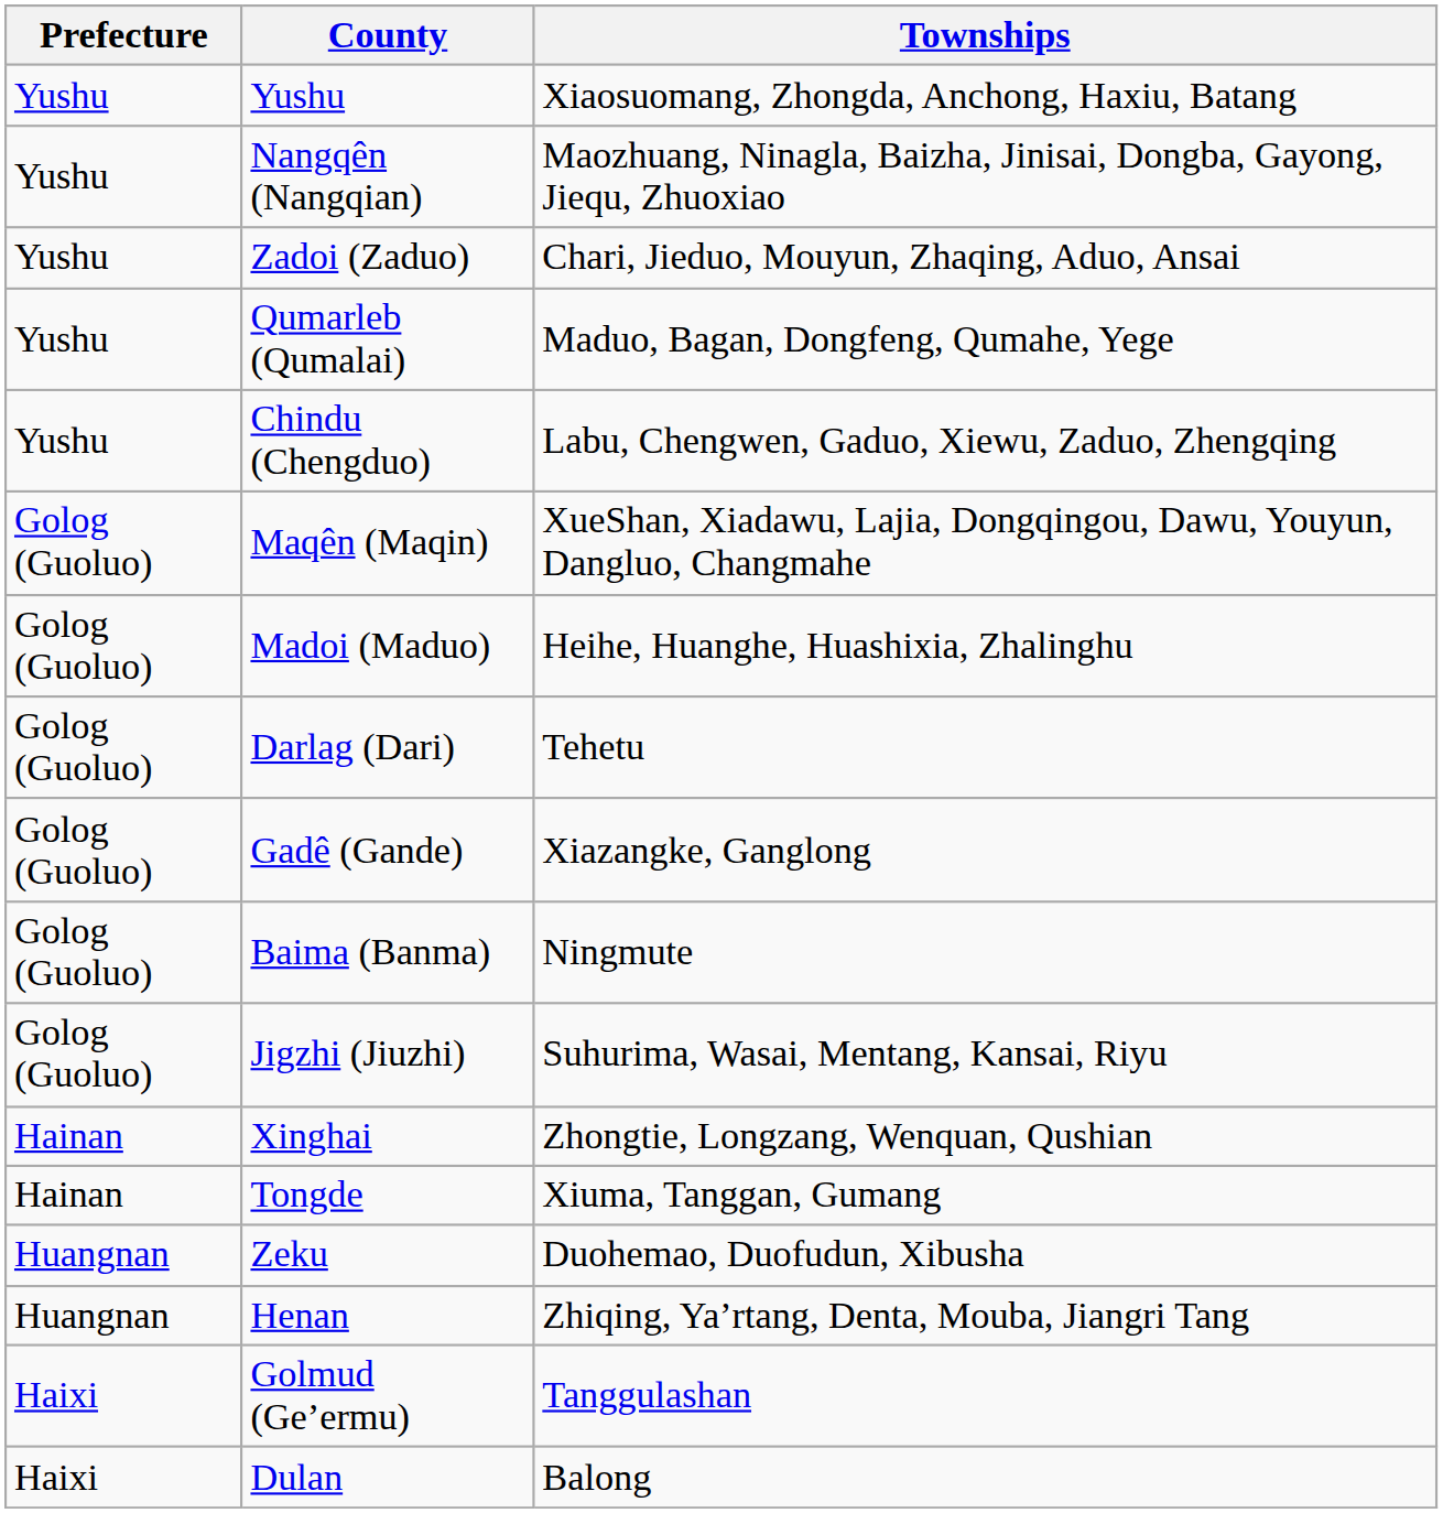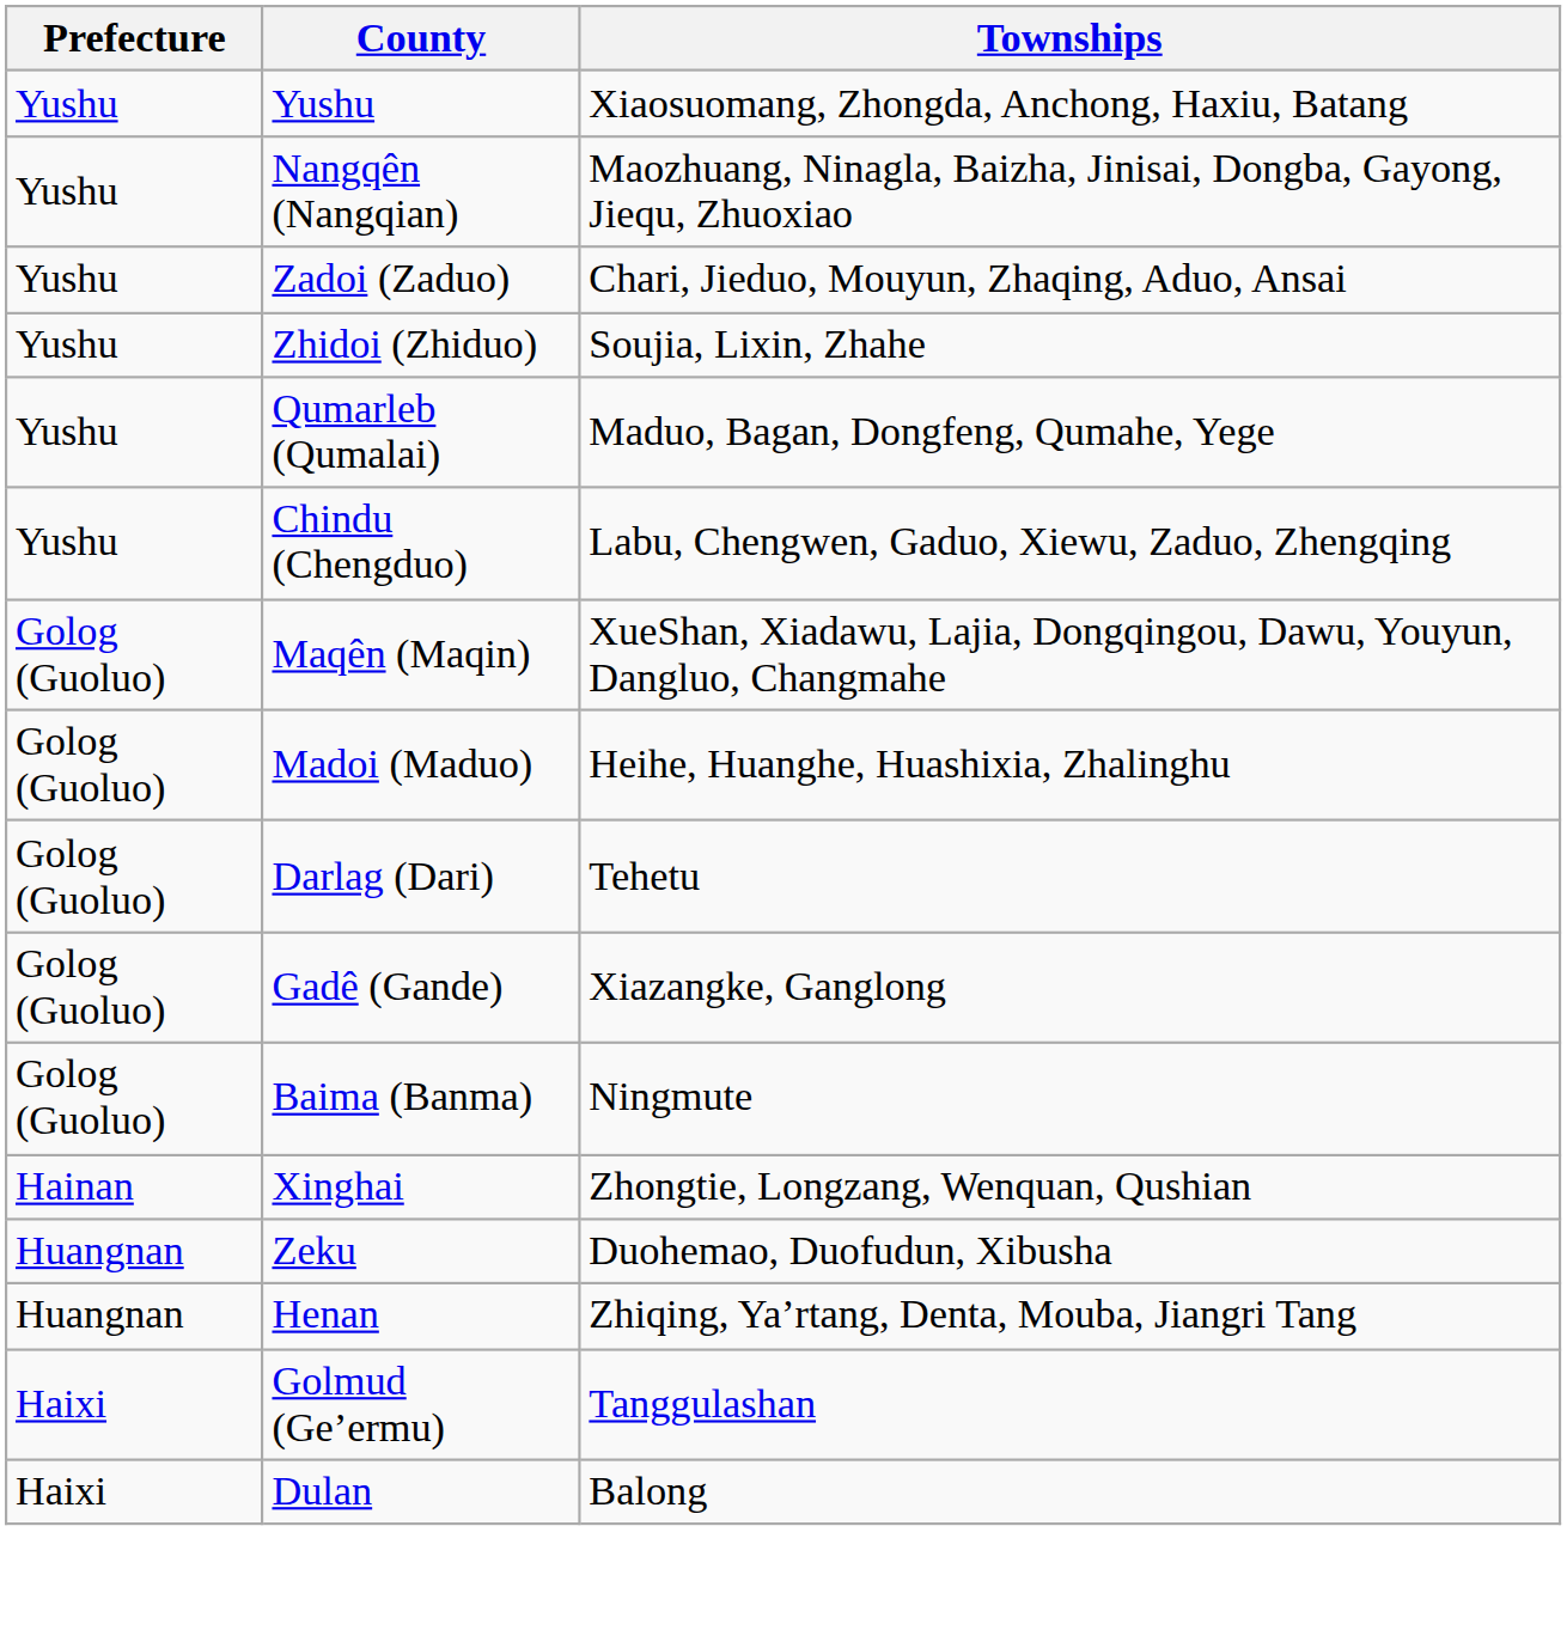+ row: Yushu | Zhidoi (Zhiduo) | Soujia, Lixin, Zhahe
- row: Golog (Guoluo) | Jigzhi (Jiuzhi) | Suhurima, Wasai, Mentang, Kansai, Riyu
- row: Hainan | Tongde | Xiuma, Tanggan, Gumang
